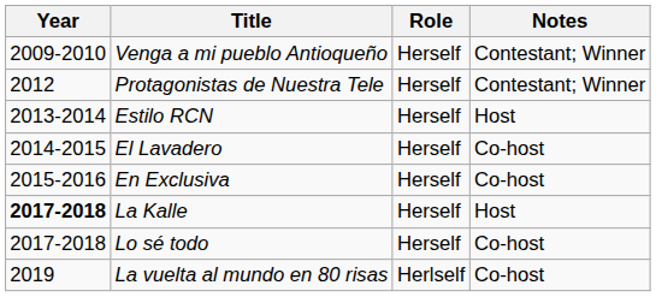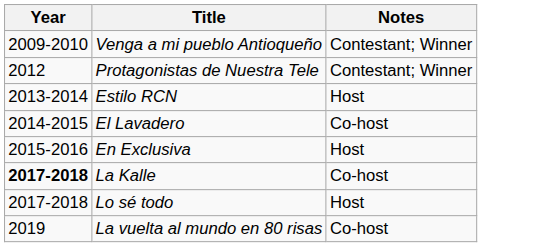- column: Role | Herself | Herself | Herself | Herself | Herself | Herself | Herself | Herlself
En Exclusiva | Notes: Co-host -> Host
La Kalle | Notes: Host -> Co-host
Lo sé todo | Notes: Co-host -> Host
